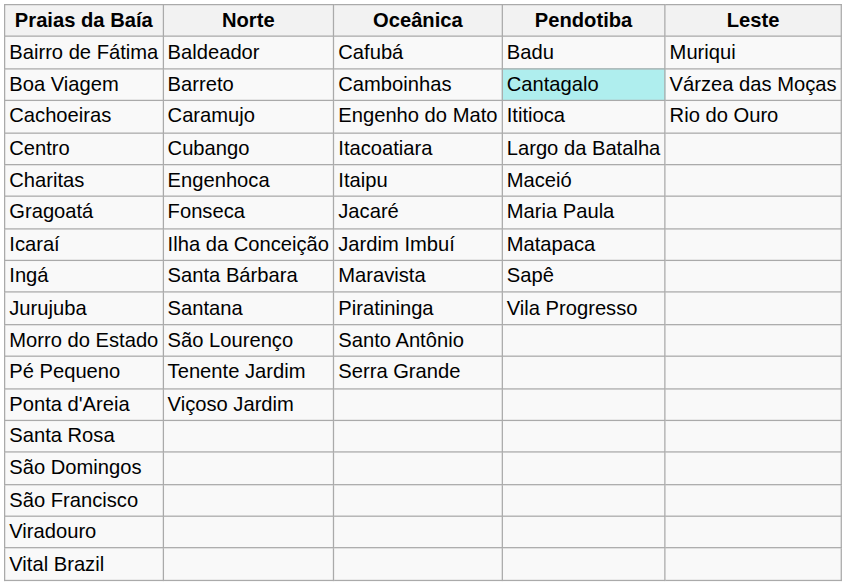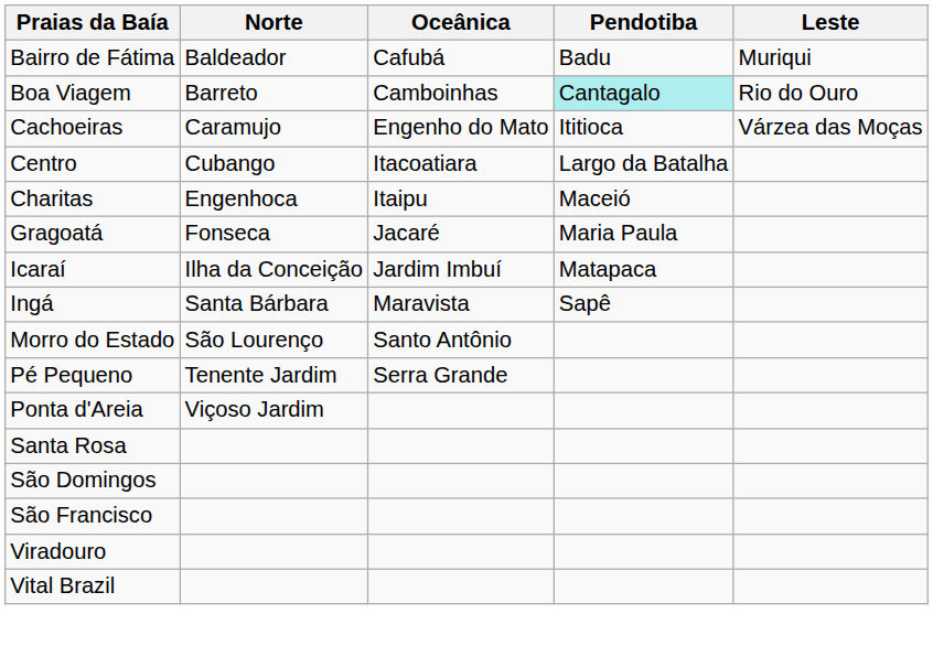Boa Viagem | Leste: Várzea das Moças -> Rio do Ouro
Cachoeiras | Leste: Rio do Ouro -> Várzea das Moças
- row: Jurujuba | Santana | Piratininga | Vila Progresso
